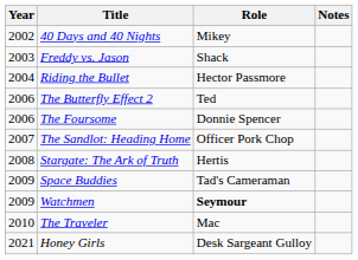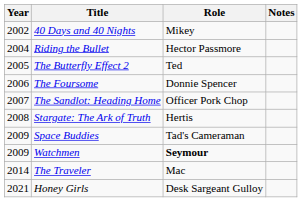- row: 2003 | Freddy vs. Jason | Shack
The Butterfly Effect 2 | Year: 2006 -> 2005
The Traveler | Year: 2010 -> 2014
